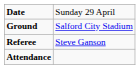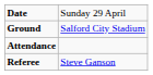rows swapped: Attendance <-> Referee
